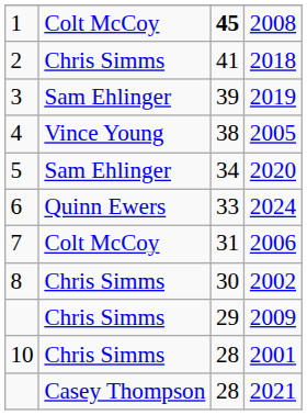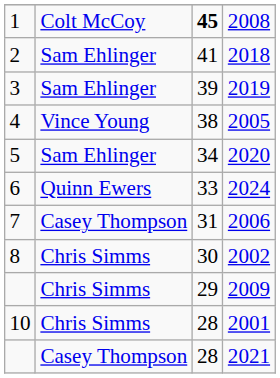2018 | column 2: Chris Simms -> Sam Ehlinger
2006 | column 2: Colt McCoy -> Casey Thompson
